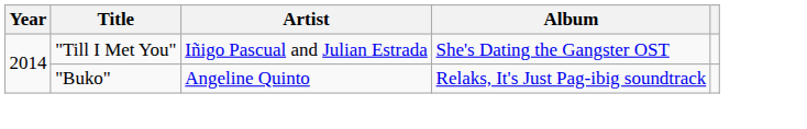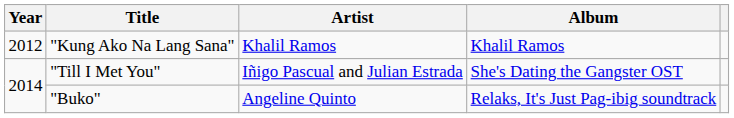+ row: 2012 | "Kung Ako Na Lang Sana" | Khalil Ramos | Khalil Ramos
